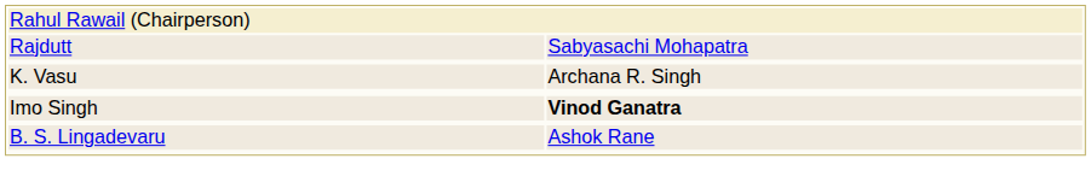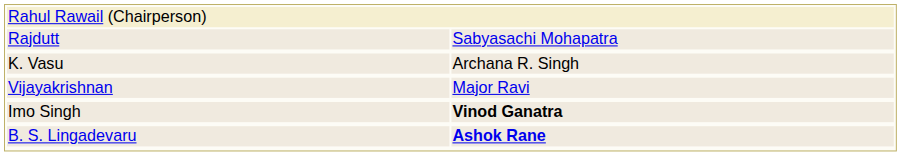+ row: Vijayakrishnan | Major Ravi
B. S. Lingadevaru | column 2: normal -> bold
